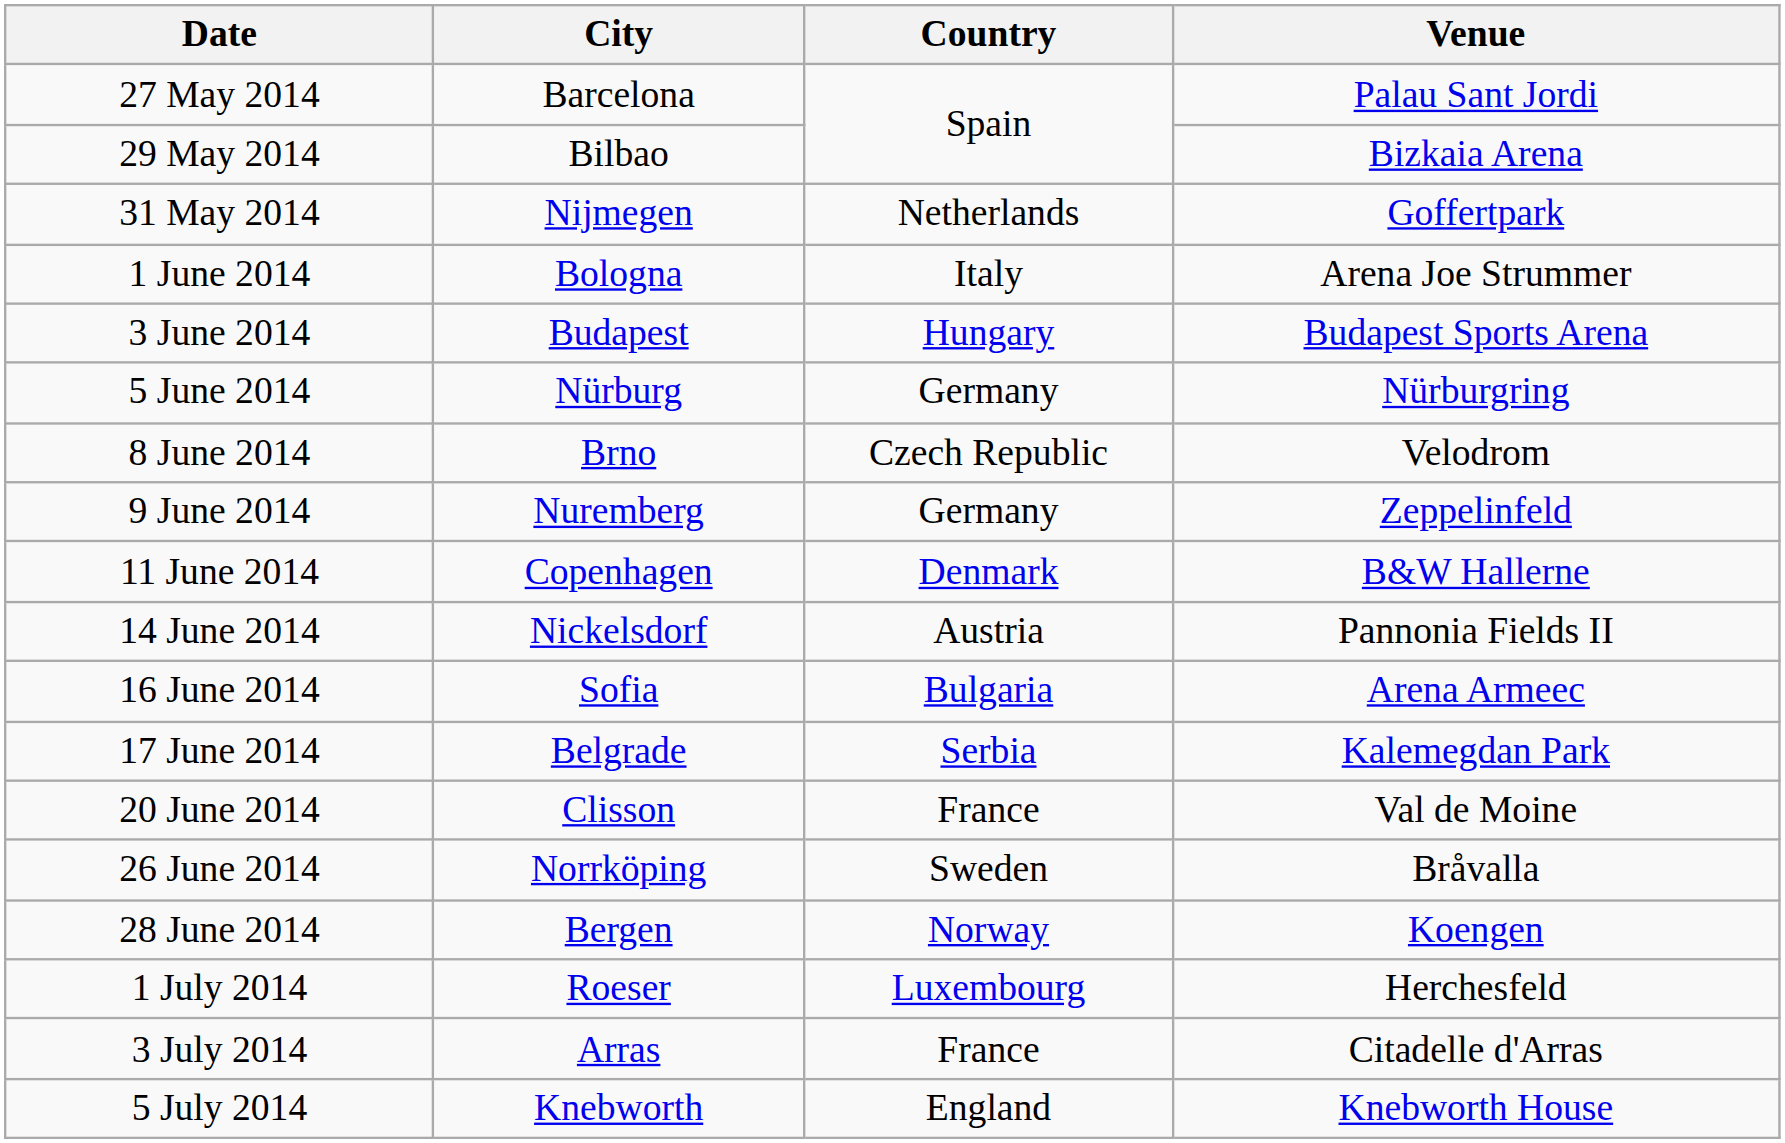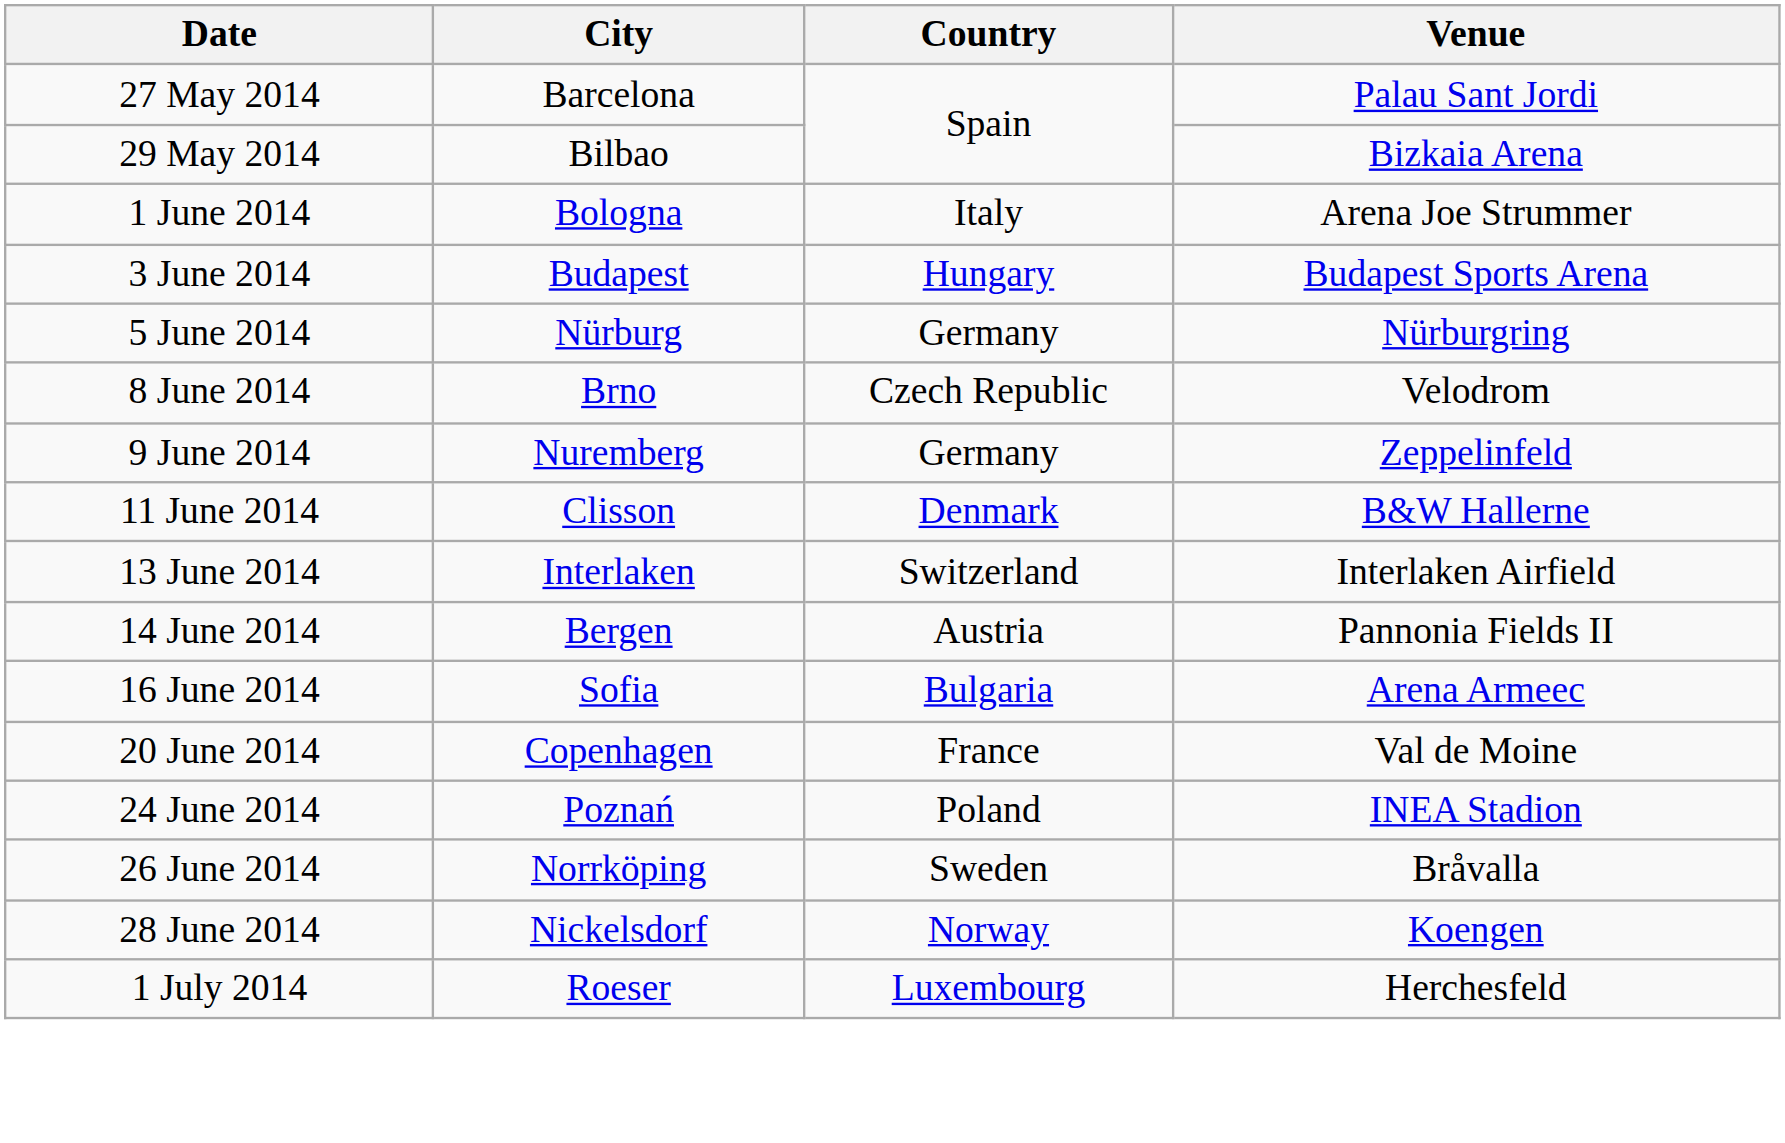- row: 31 May 2014 | Nijmegen | Netherlands | Goffertpark
11 June 2014 | City: Copenhagen -> Clisson
+ row: 13 June 2014 | Interlaken | Switzerland | Interlaken Airfield
14 June 2014 | City: Nickelsdorf -> Bergen
- row: 17 June 2014 | Belgrade | Serbia | Kalemegdan Park
20 June 2014 | City: Clisson -> Copenhagen
+ row: 24 June 2014 | Poznań | Poland | INEA Stadion
28 June 2014 | City: Bergen -> Nickelsdorf
- row: 3 July 2014 | Arras | France | Citadelle d'Arras
- row: 5 July 2014 | Knebworth | England | Knebworth House
